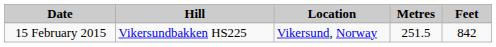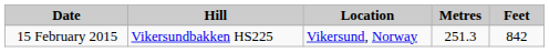15 February 2015 | Metres: 251.5 -> 251.3
